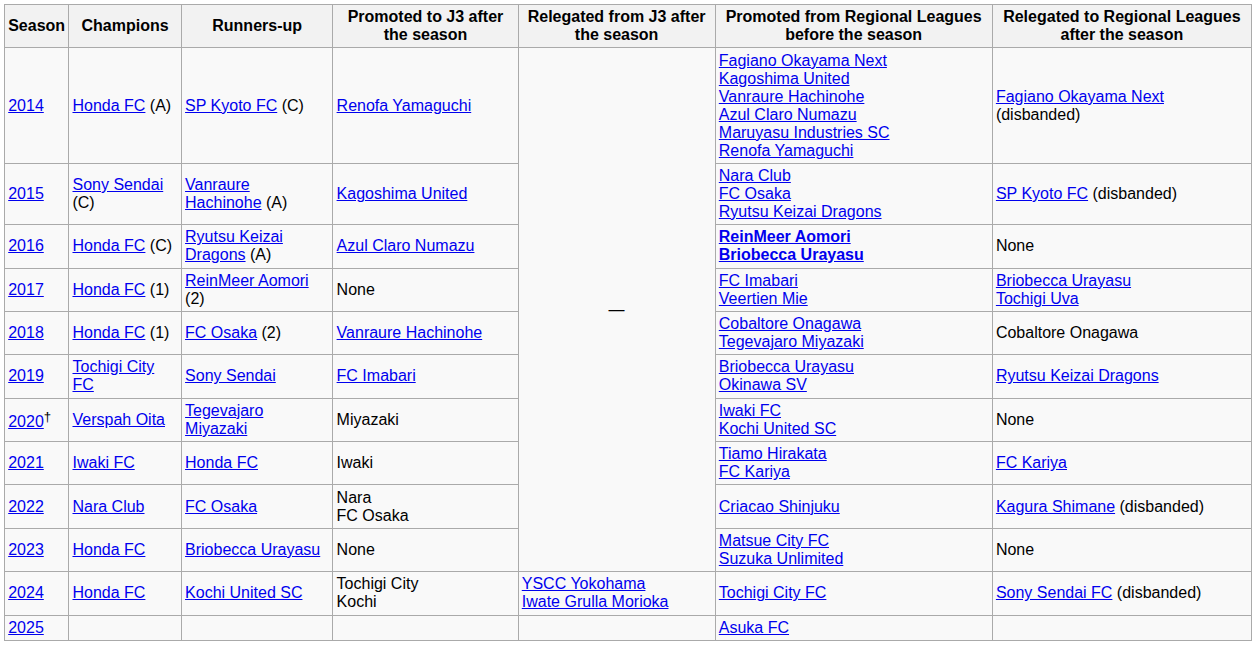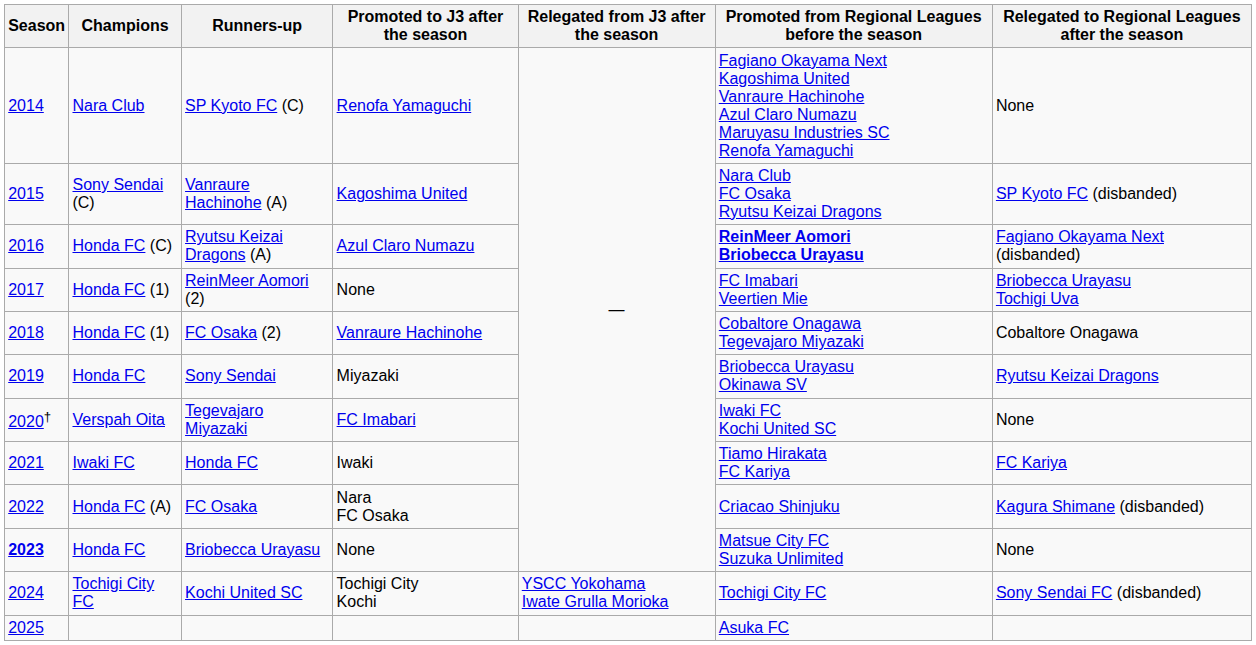SP Kyoto FC (C) | Champions: Honda FC (A) -> Nara Club
SP Kyoto FC (C) | Relegated to Regional Leagues after the season: Fagiano Okayama Next (disbanded) -> None
Ryutsu Keizai Dragons (A) | Relegated to Regional Leagues after the season: None -> Fagiano Okayama Next (disbanded)
Sony Sendai | Champions: Tochigi City FC -> Honda FC
Sony Sendai | Promoted to J3 after the season: FC Imabari -> Miyazaki
Tegevajaro Miyazaki | Promoted to J3 after the season: Miyazaki -> FC Imabari
FC Osaka | Champions: Nara Club -> Honda FC (A)
Briobecca Urayasu | Season: normal -> bold
Kochi United SC | Champions: Honda FC -> Tochigi City FC
